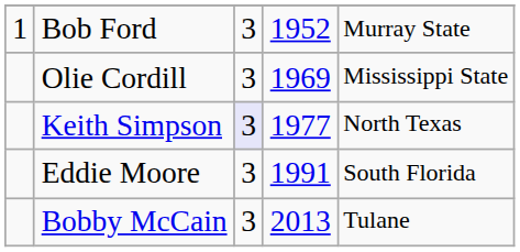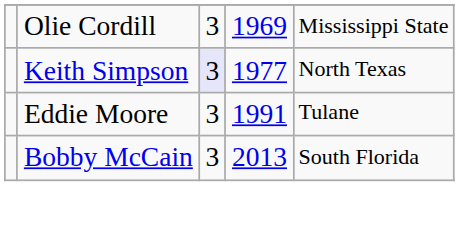- row: 1 | Bob Ford | 3 | 1952 | Murray State
Eddie Moore | column 5: South Florida -> Tulane
Bobby McCain | column 5: Tulane -> South Florida
